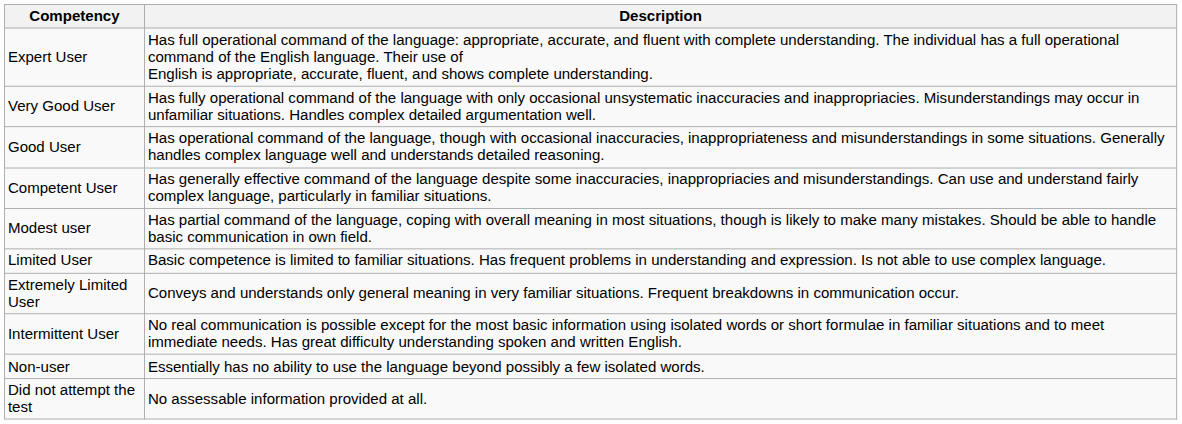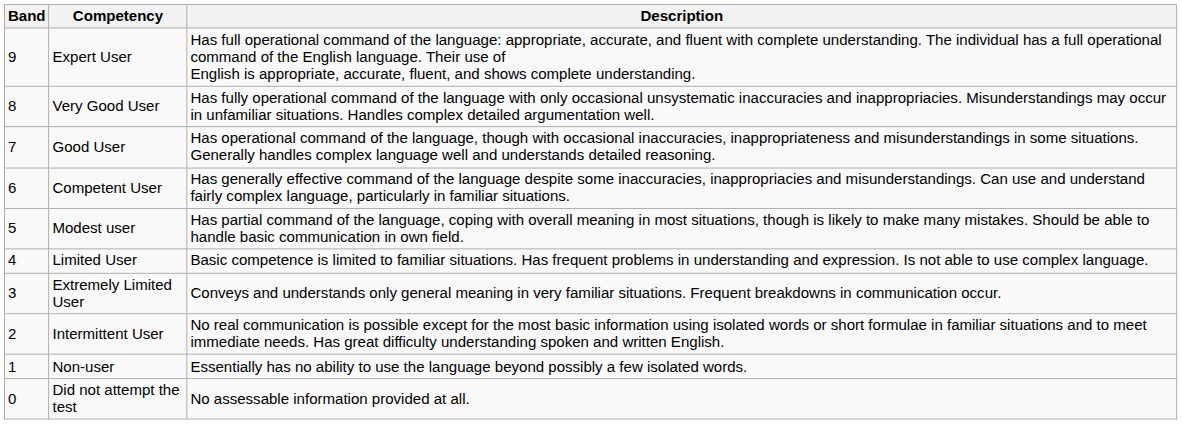+ column: Band | 9 | 8 | 7 | 6 | 5 | 4 | 3 | 2 | 1 | 0
